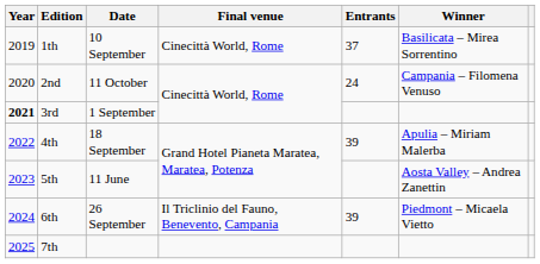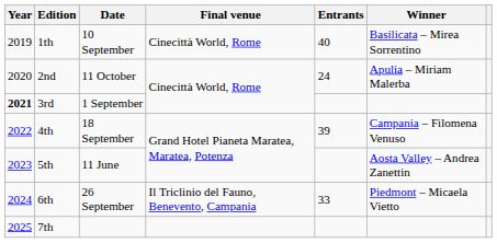1th | Entrants: 37 -> 40
2nd | Winner: Campania – Filomena Venuso -> Apulia – Miriam Malerba
4th | Winner: Apulia – Miriam Malerba -> Campania – Filomena Venuso
6th | Entrants: 39 -> 33
